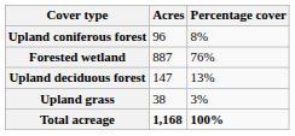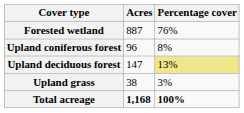rows swapped: Forested wetland <-> Upland coniferous forest
Upland deciduous forest | Percentage cover: no background -> khaki background
